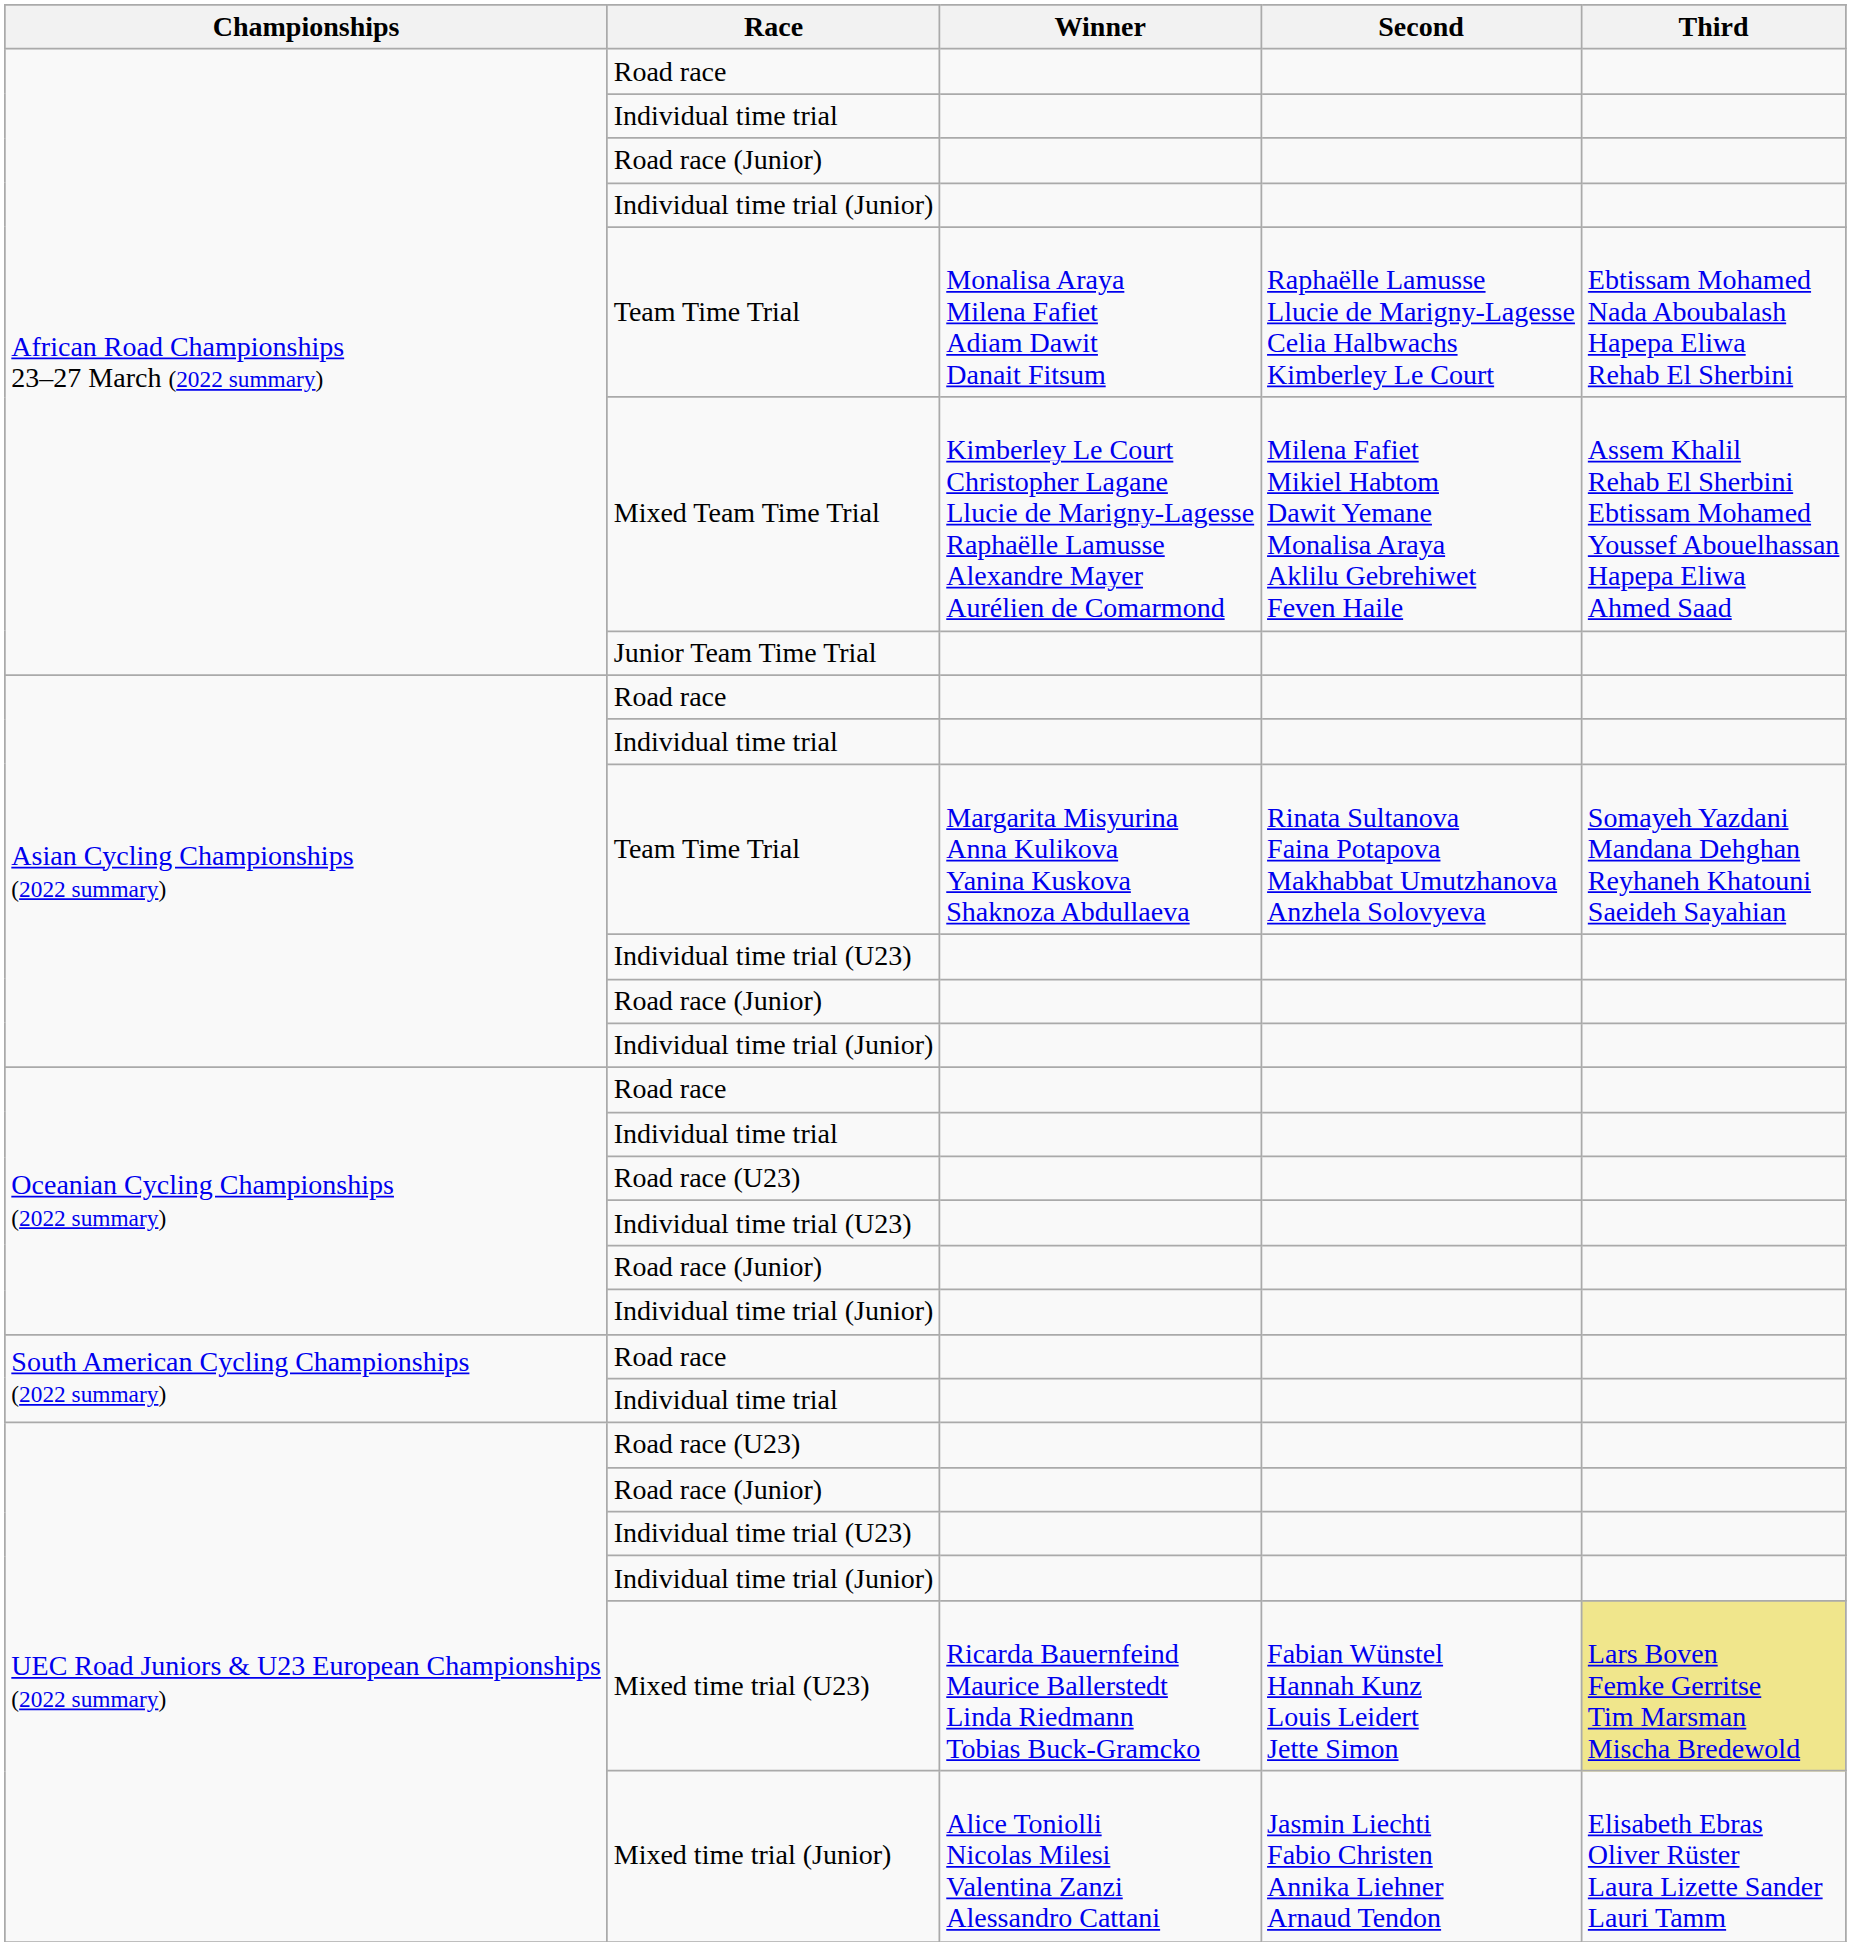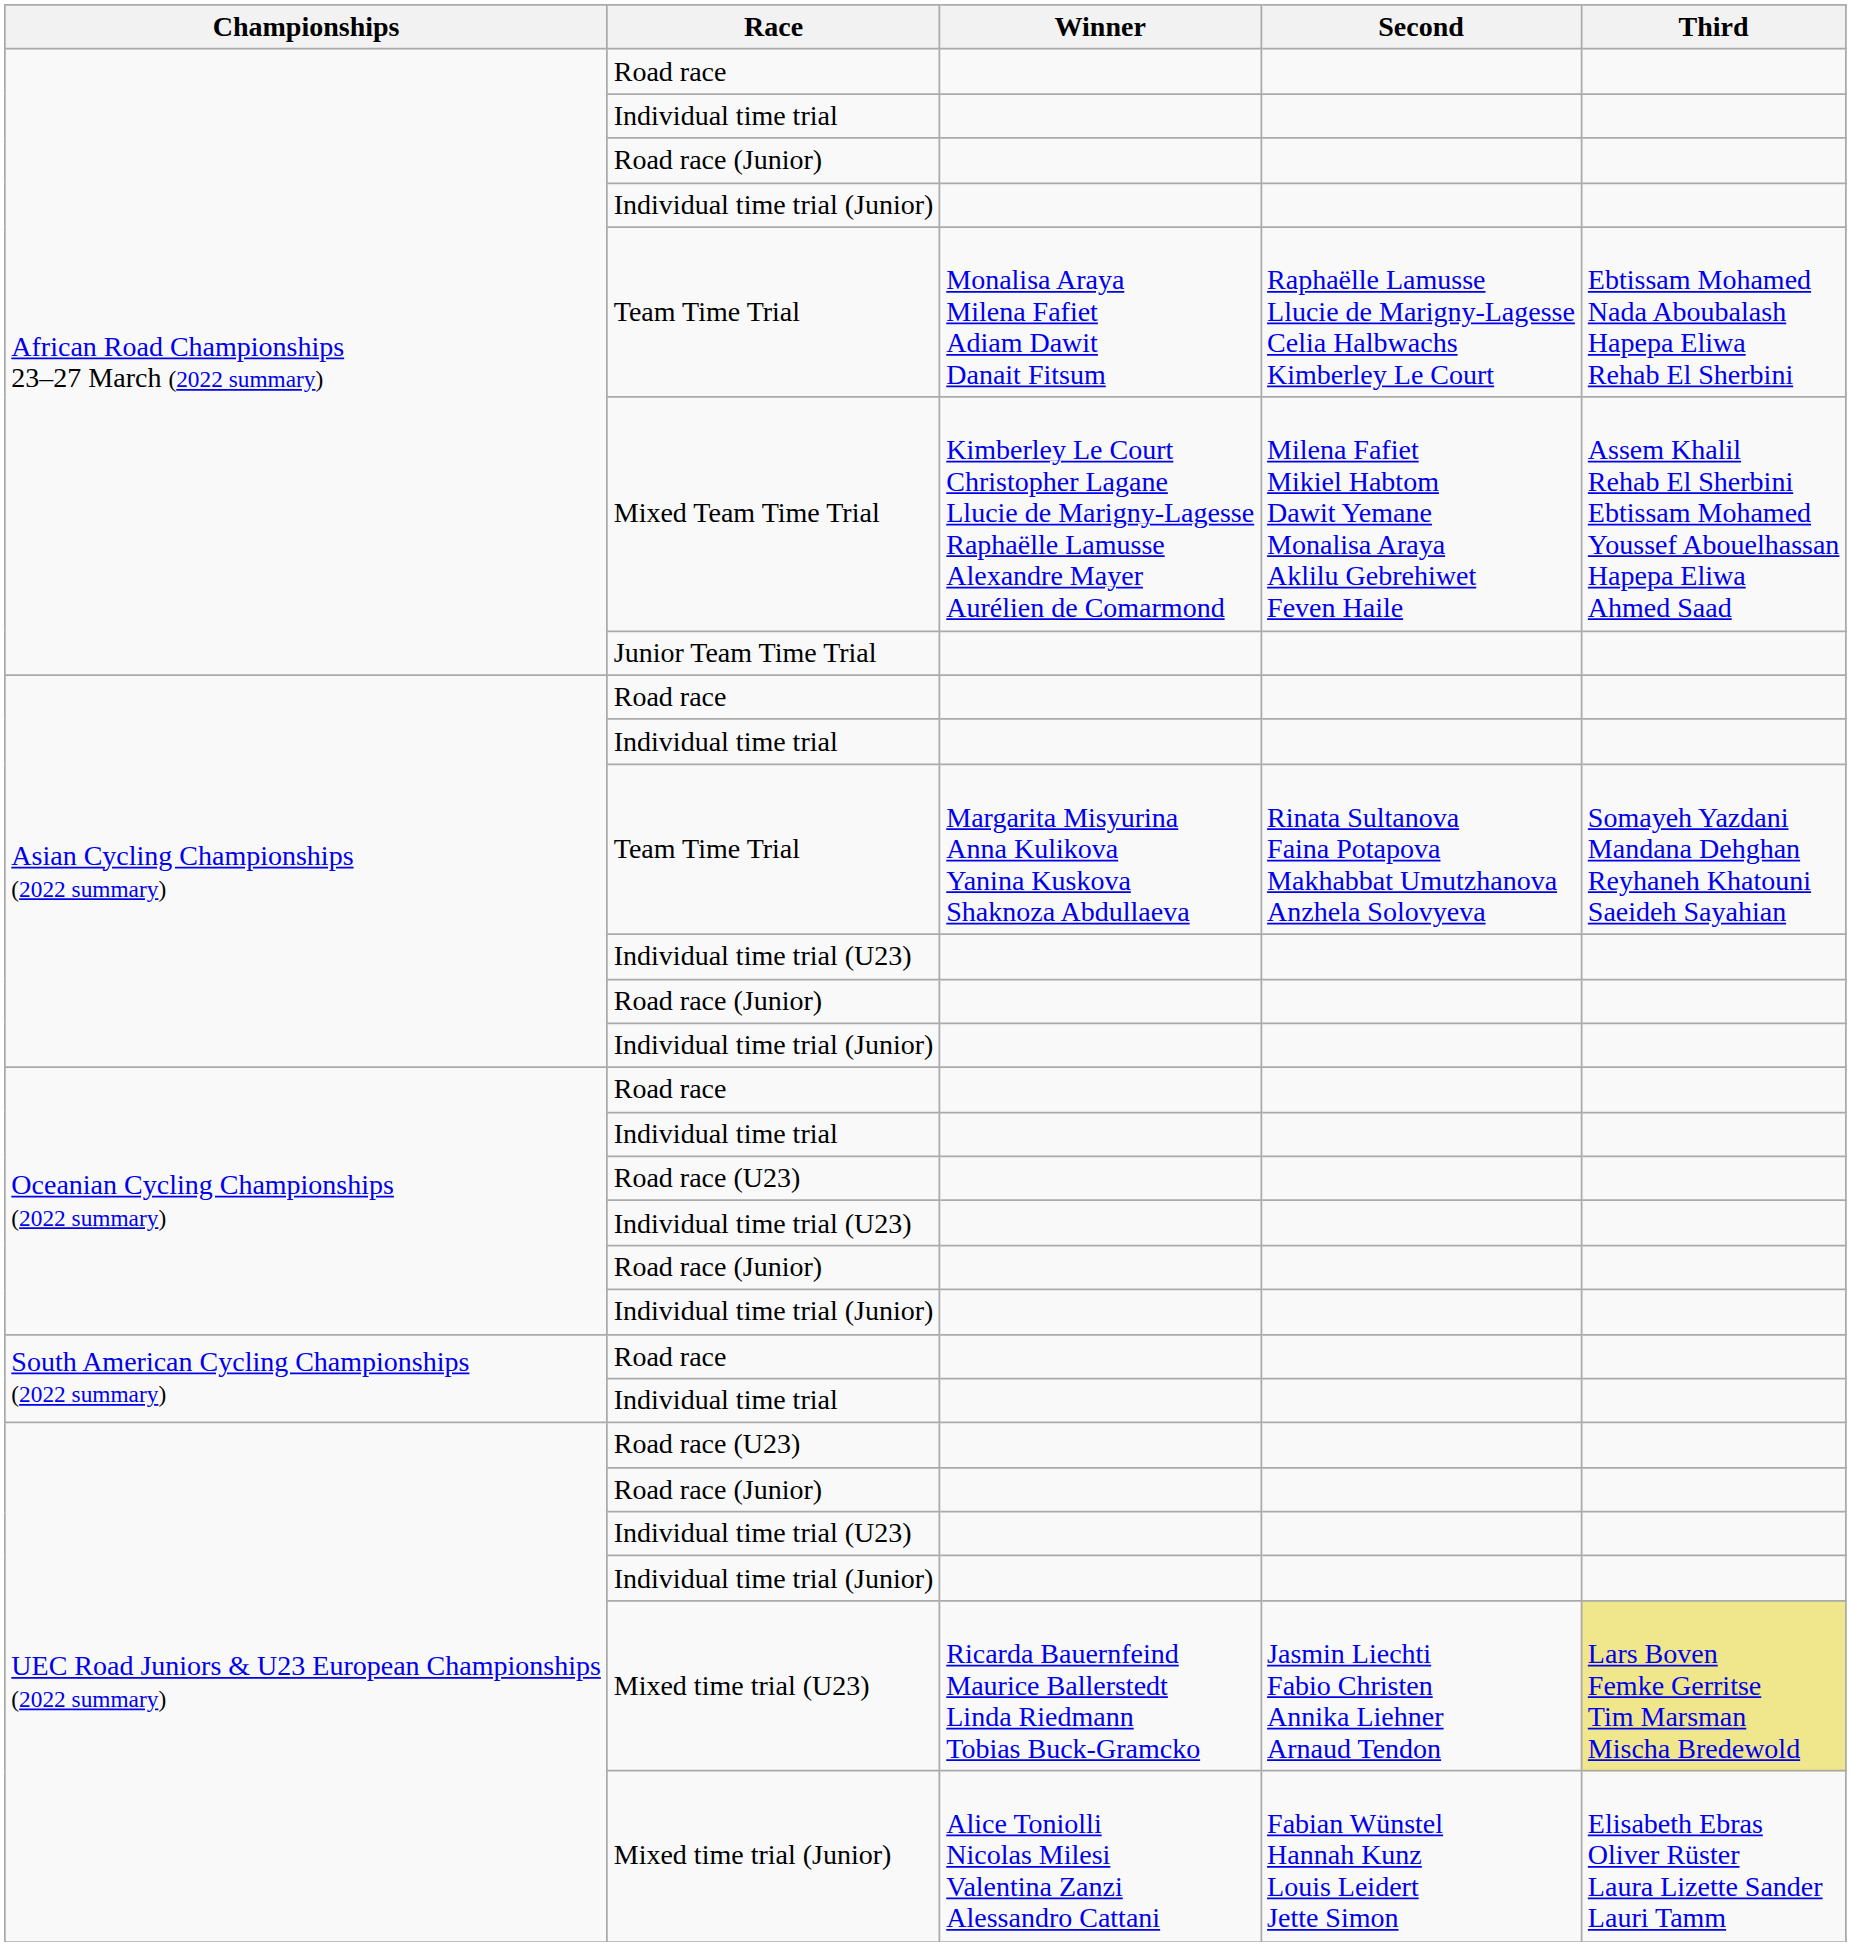Mixed time trial (U23) | Second: Fabian Wünstel Hannah Kunz Louis Leidert Jette Simon -> Jasmin Liechti Fabio Christen Annika Liehner Arnaud Tendon
Mixed time trial (Junior) | Second: Jasmin Liechti Fabio Christen Annika Liehner Arnaud Tendon -> Fabian Wünstel Hannah Kunz Louis Leidert Jette Simon
